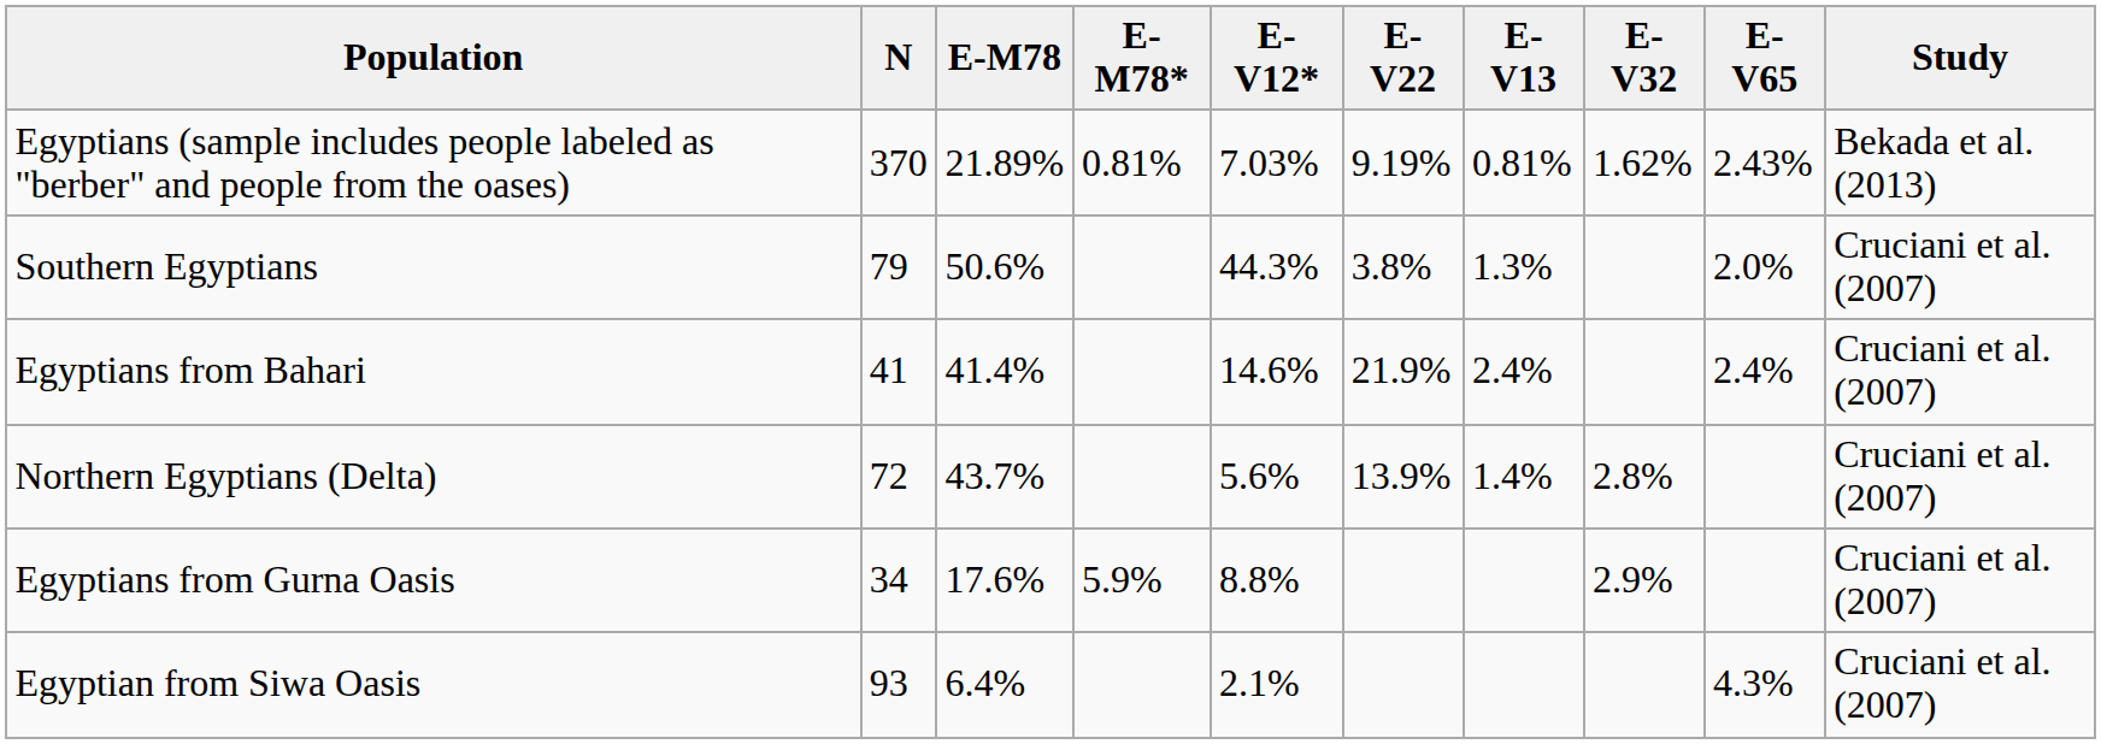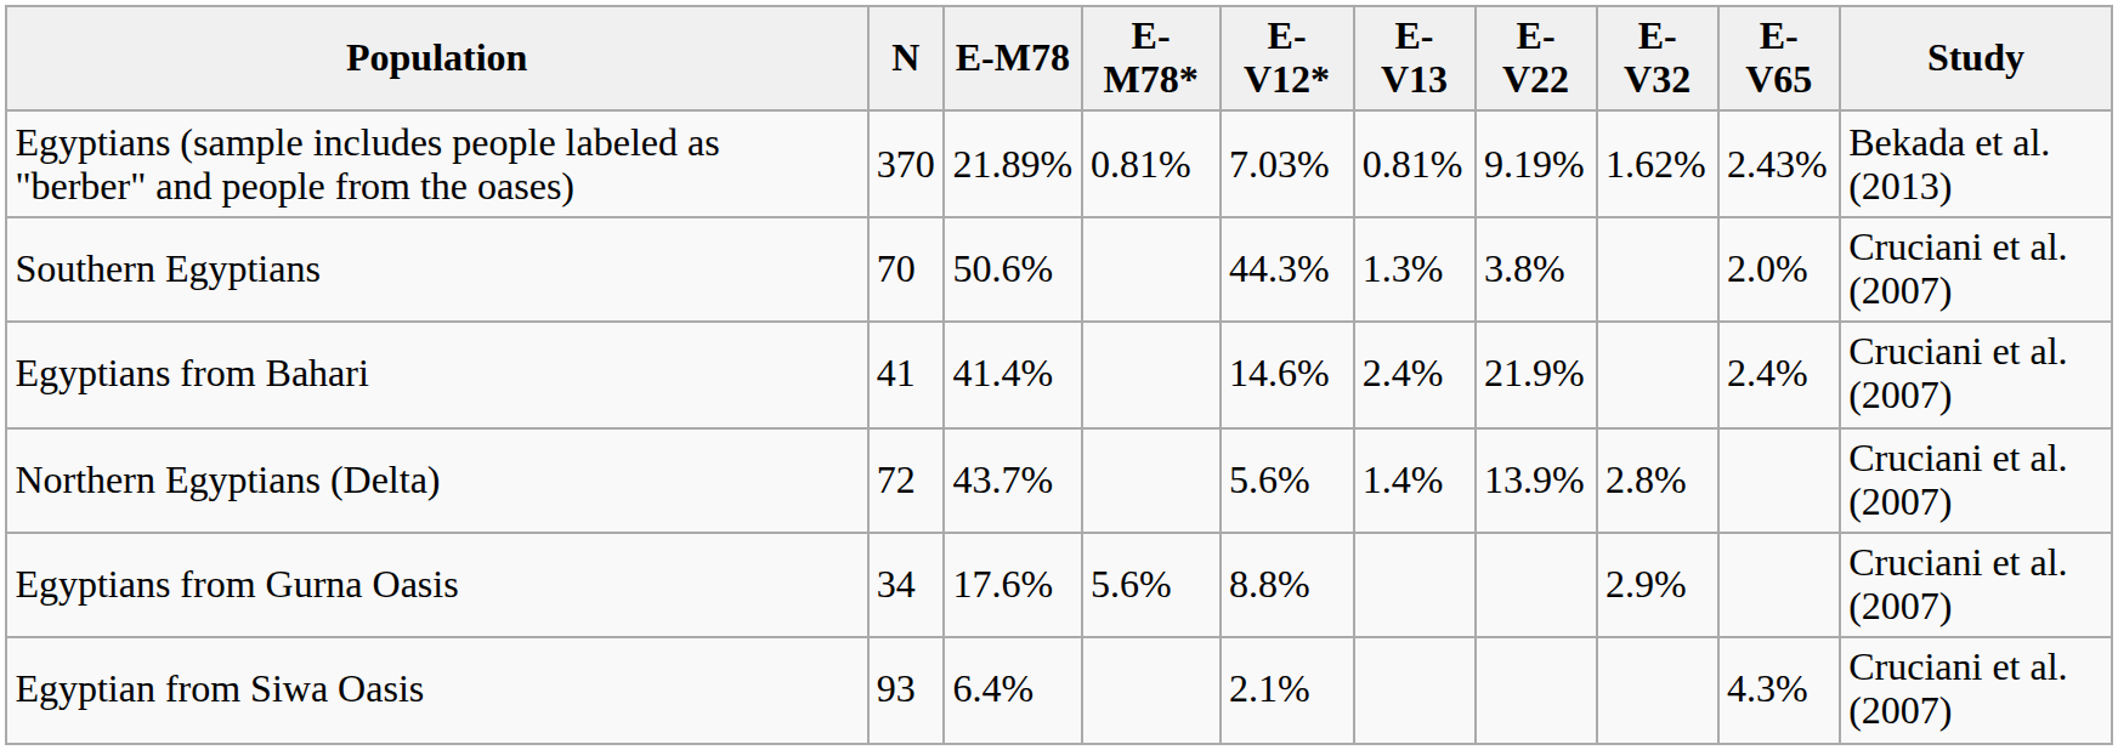columns swapped: E-V13 <-> E-V22
Southern Egyptians | N: 79 -> 70
Egyptians from Gurna Oasis | E-M78*: 5.9% -> 5.6%
